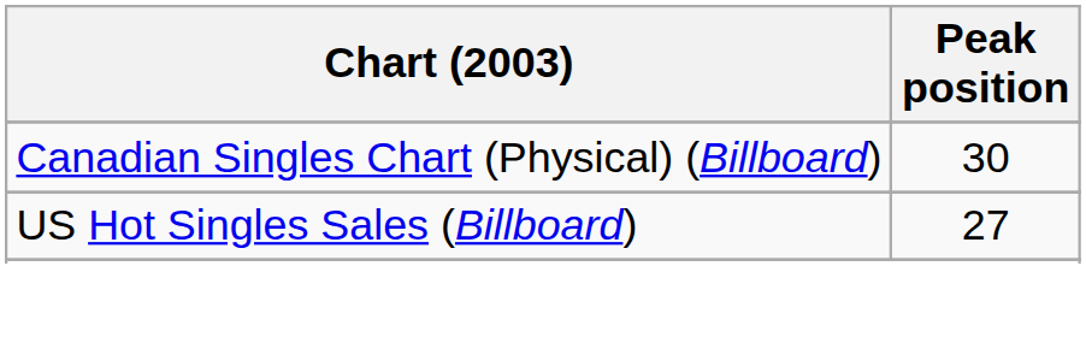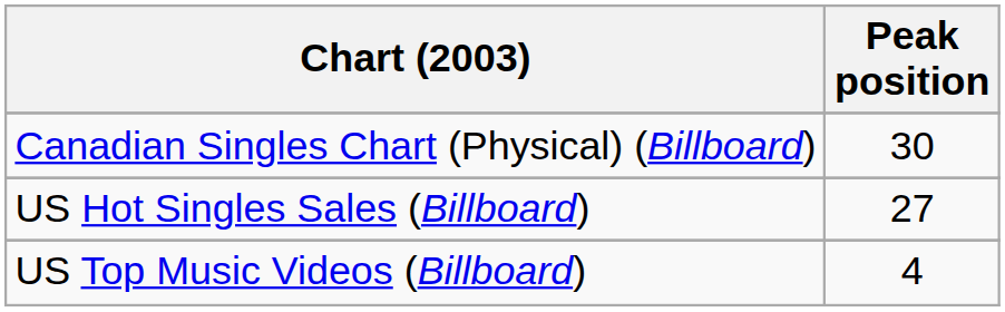+ row: US Top Music Videos (Billboard) | 4
